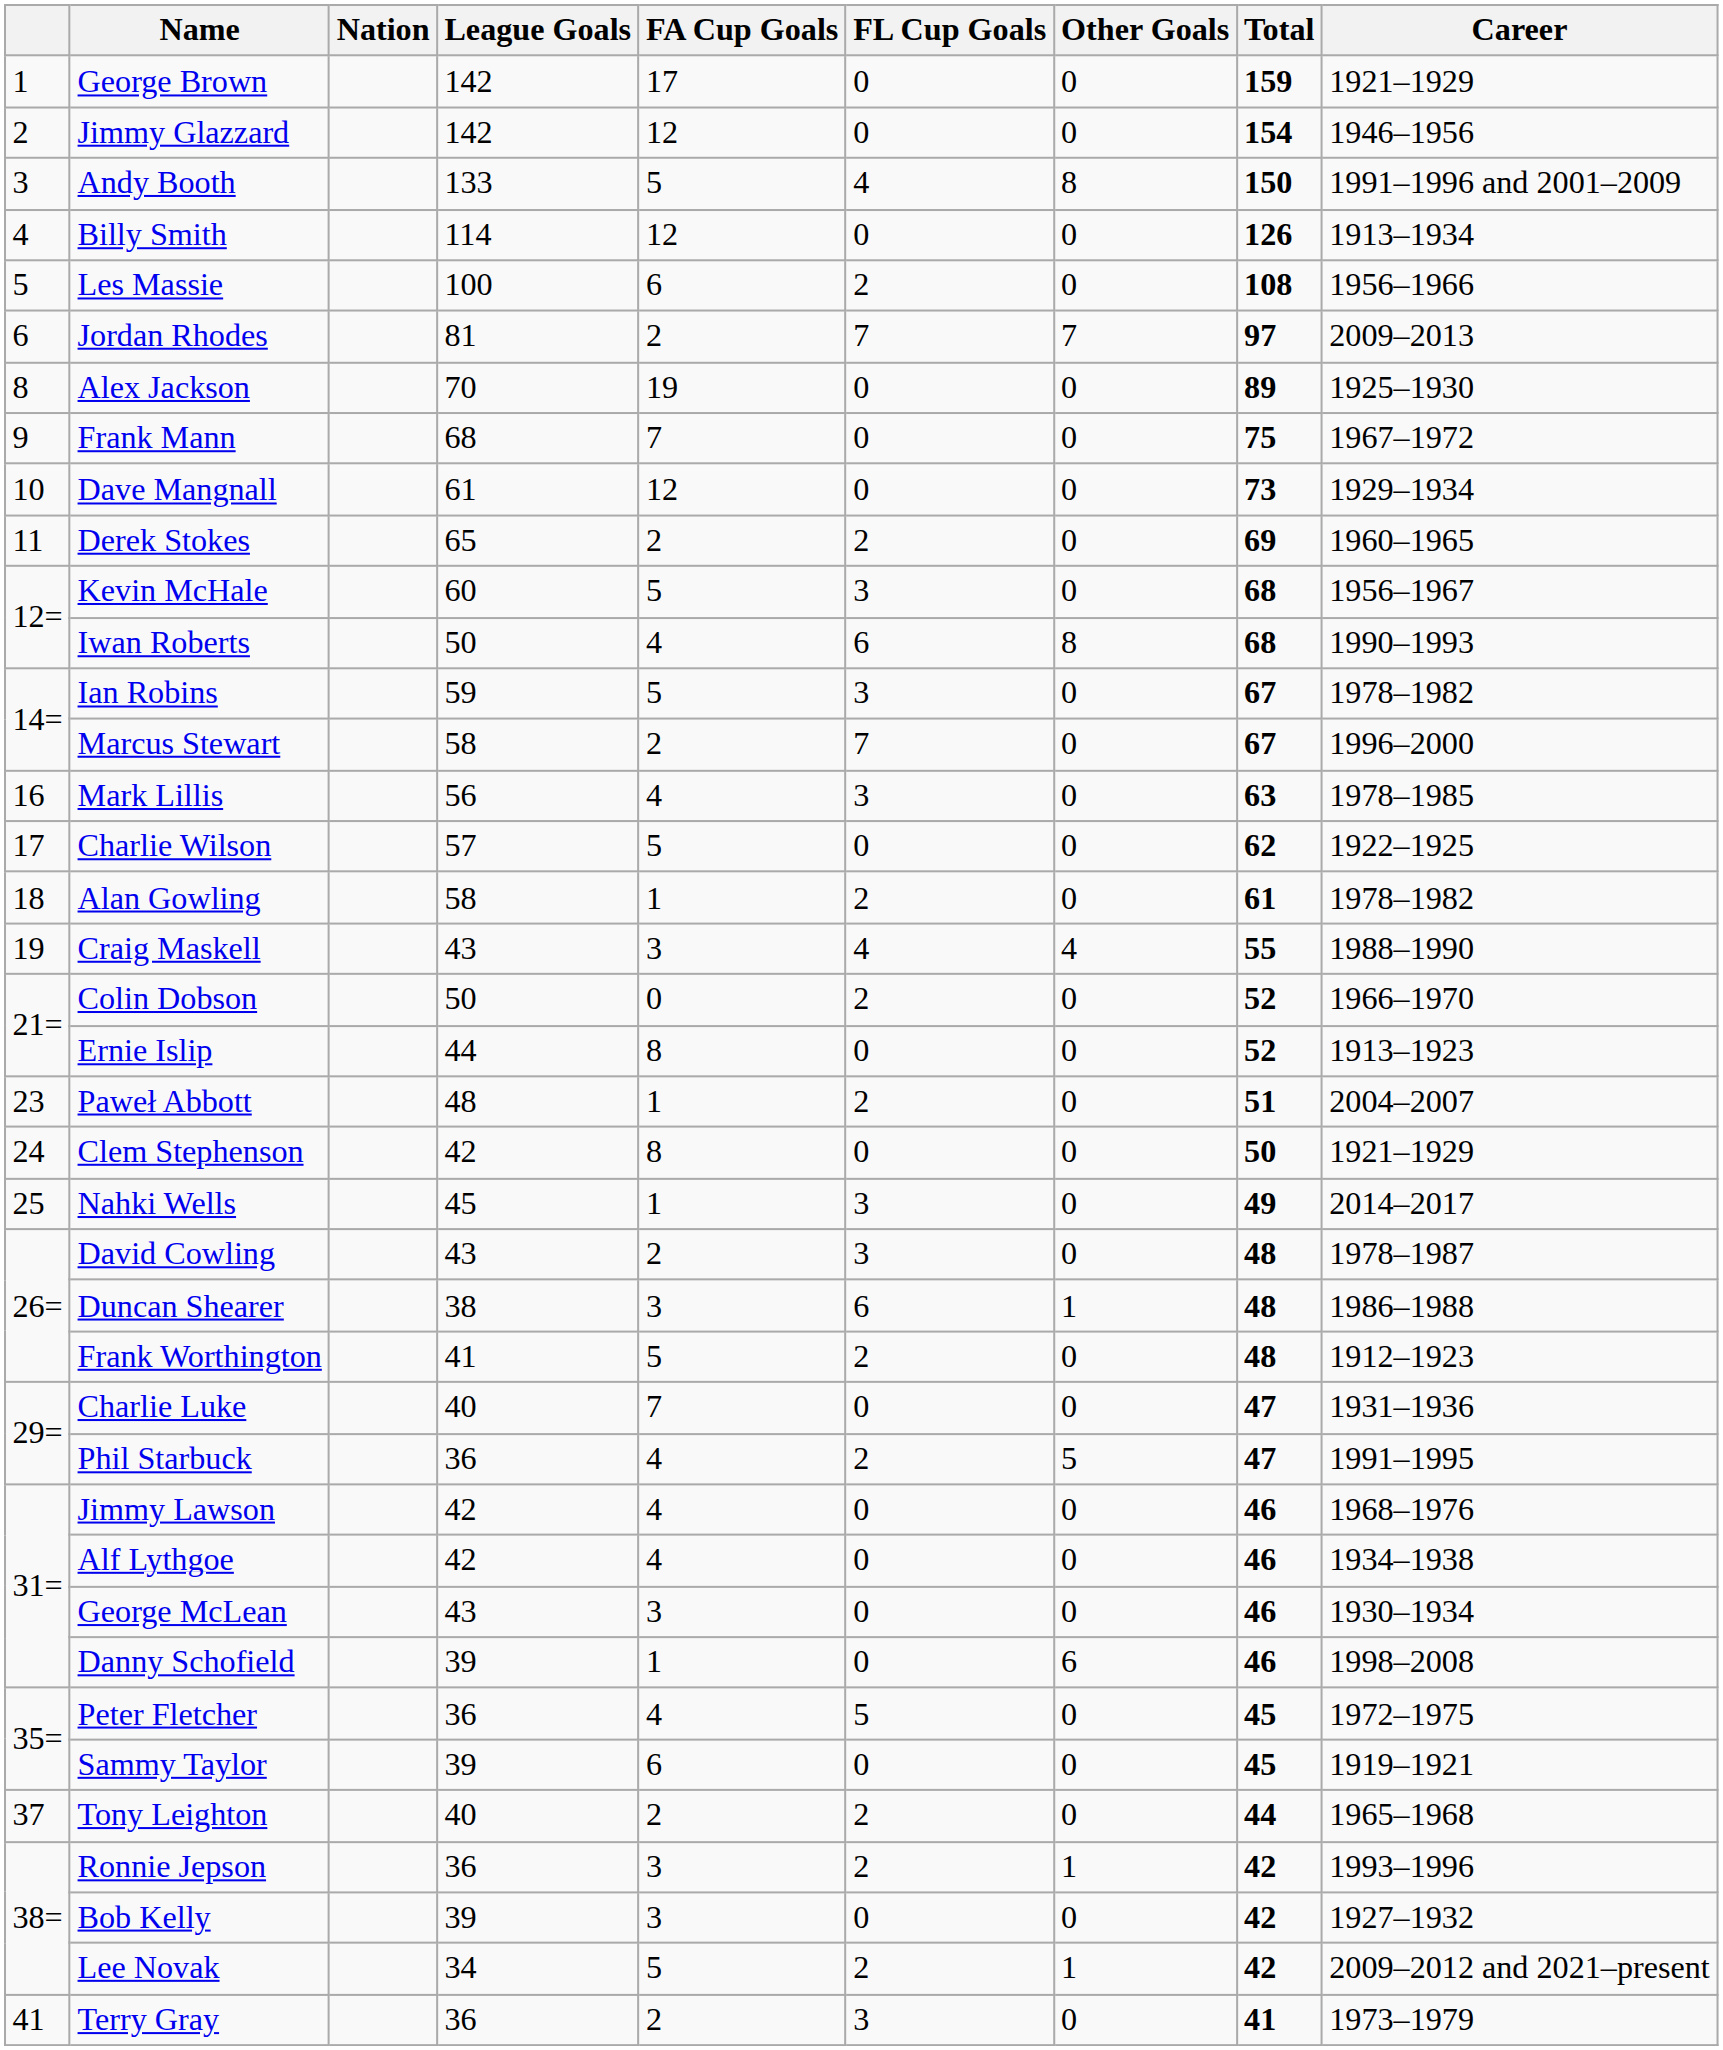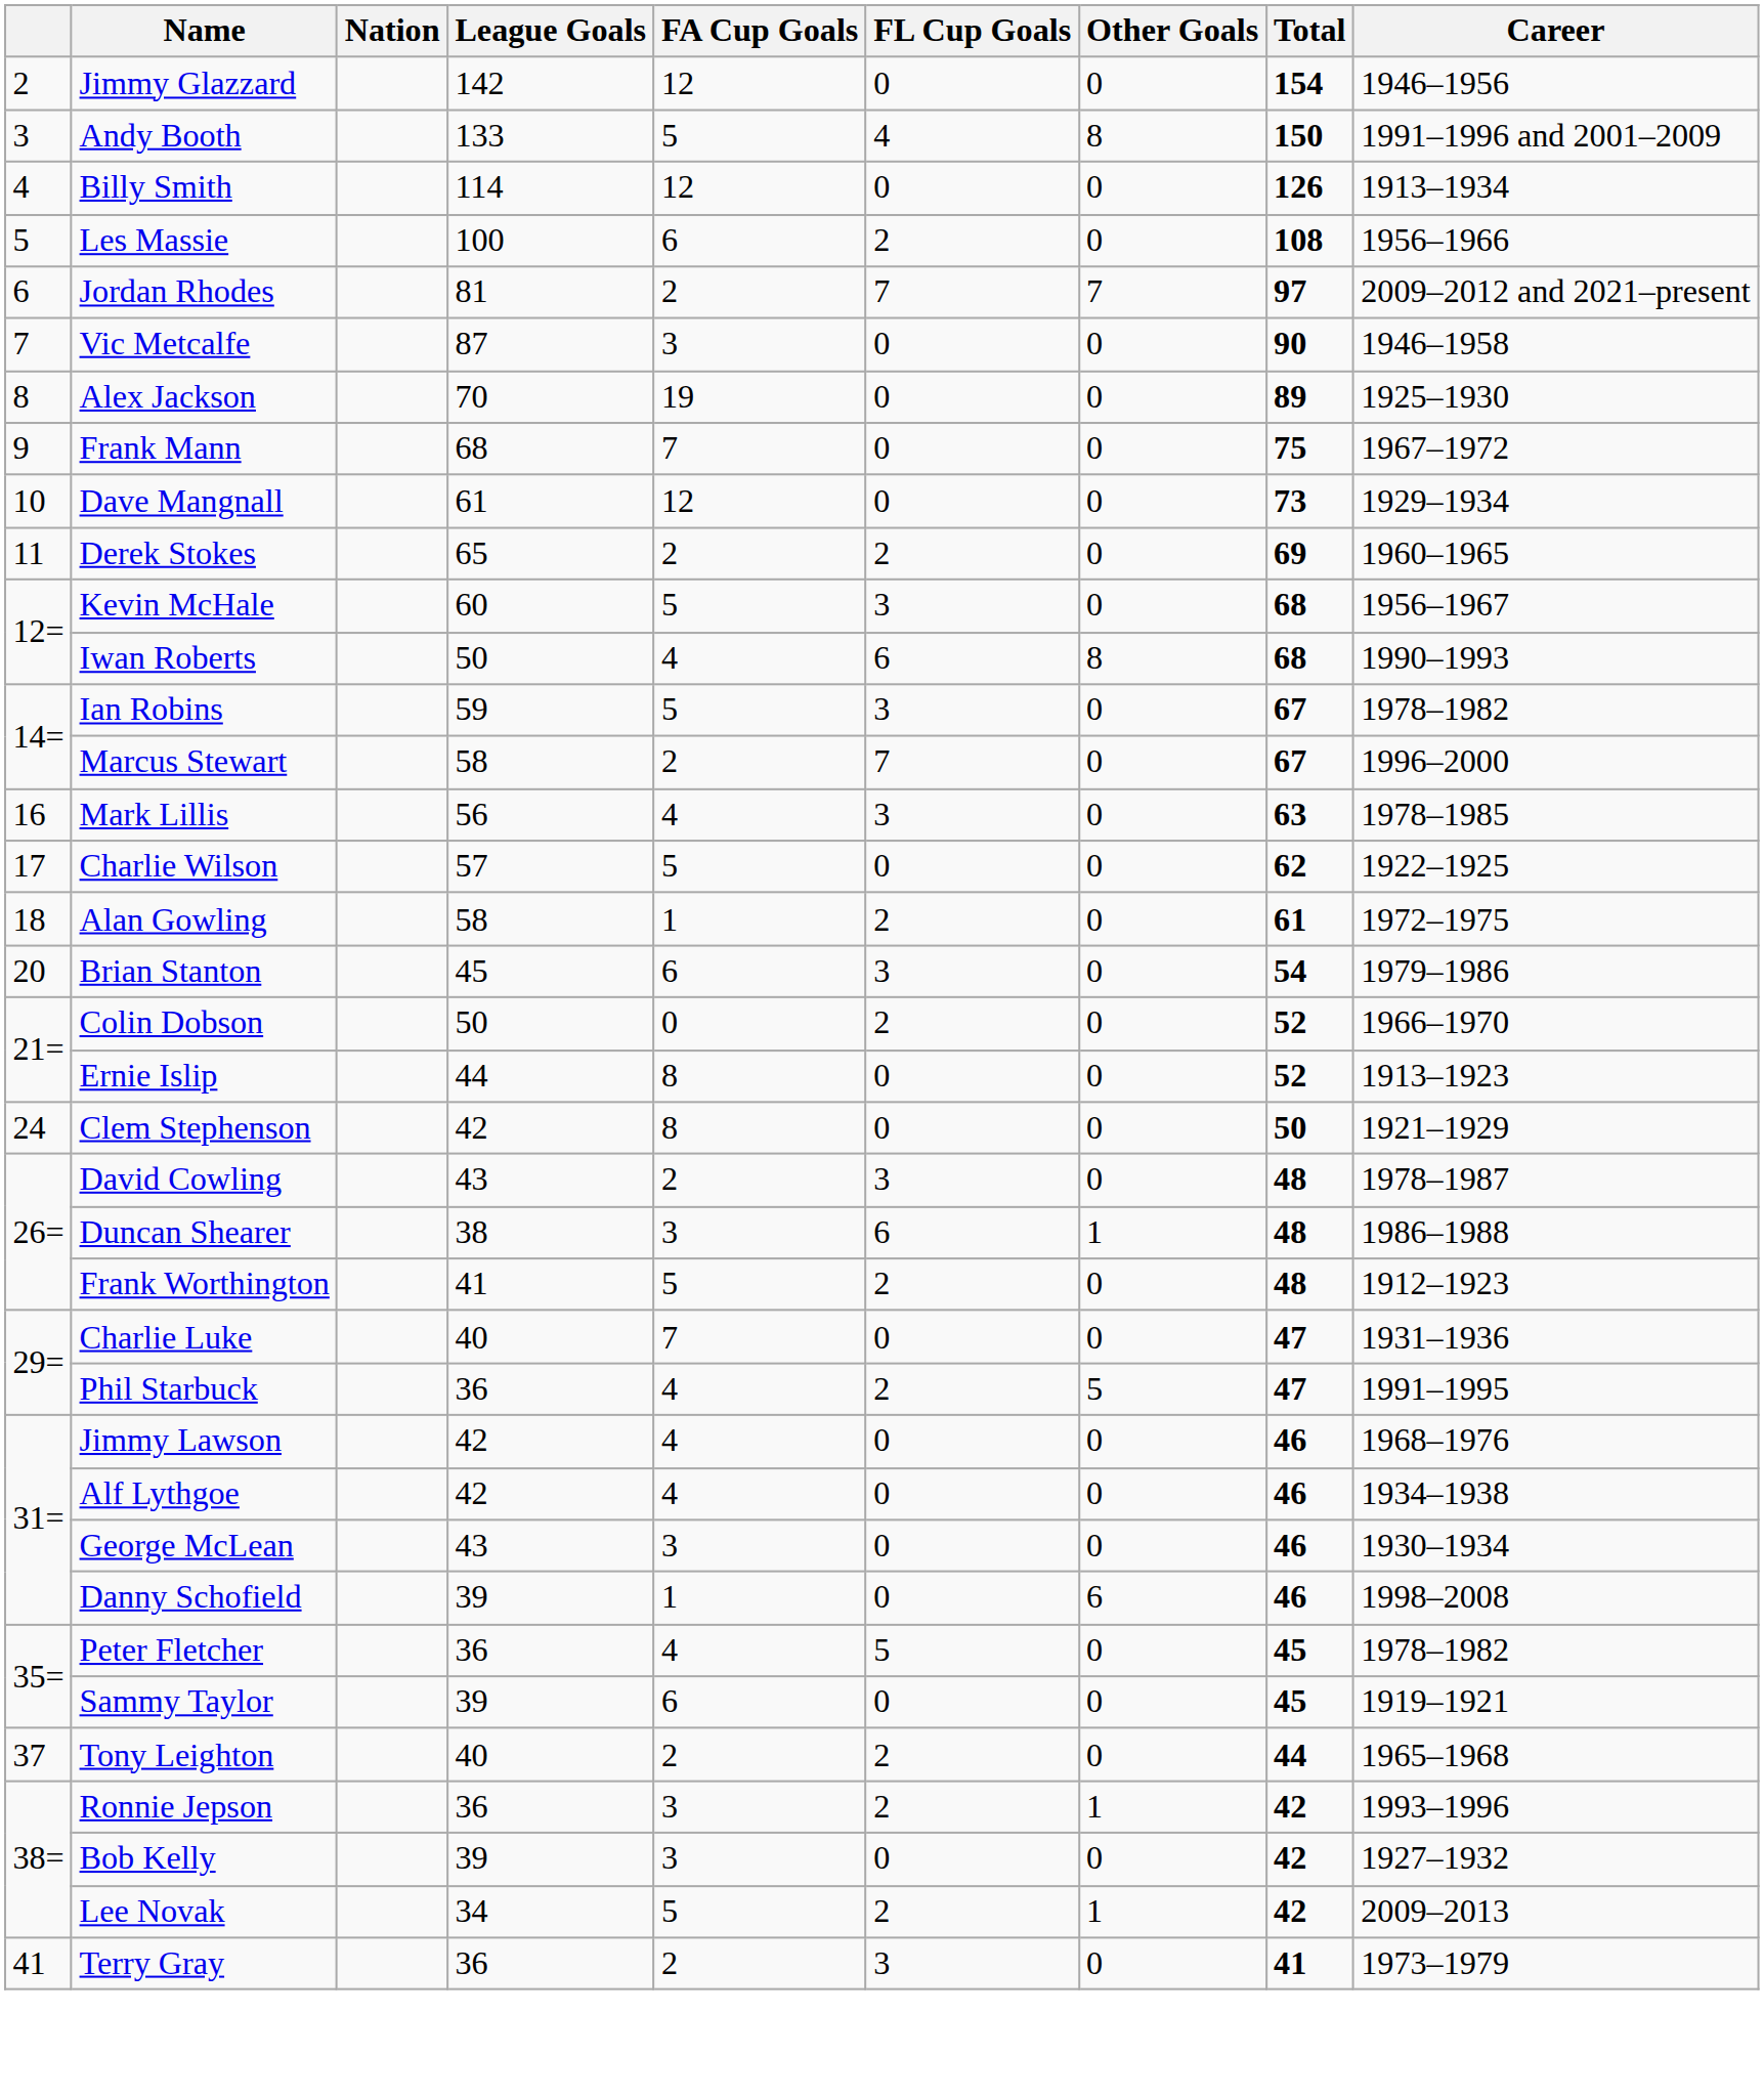- row: 1 | George Brown | 142 | 17 | 0 | 0 | 159 | 1921–1929
Jordan Rhodes | Career: 2009–2013 -> 2009–2012 and 2021–present
+ row: 7 | Vic Metcalfe | 87 | 3 | 0 | 0 | 90 | 1946–1958
Alan Gowling | Career: 1978–1982 -> 1972–1975
- row: 19 | Craig Maskell | 43 | 3 | 4 | 4 | 55 | 1988–1990
+ row: 20 | Brian Stanton | 45 | 6 | 3 | 0 | 54 | 1979–1986
- row: 23 | Paweł Abbott | 48 | 1 | 2 | 0 | 51 | 2004–2007
- row: 25 | Nahki Wells | 45 | 1 | 3 | 0 | 49 | 2014–2017
Peter Fletcher | Career: 1972–1975 -> 1978–1982
Lee Novak | Career: 2009–2012 and 2021–present -> 2009–2013
